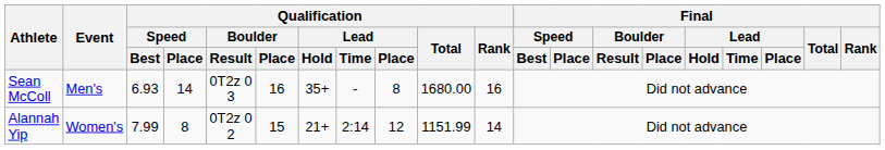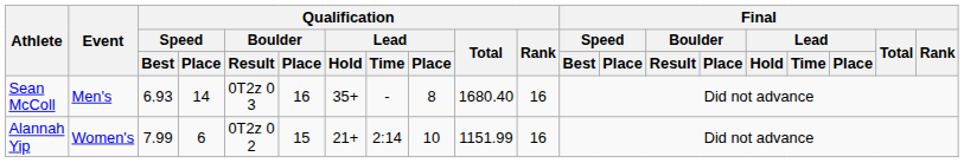Sean McColl | Qualification / Total: 1680.00 -> 1680.40
Alannah Yip | Qualification / Speed / Place: 8 -> 6
Alannah Yip | Qualification / Lead / Place: 12 -> 10
Alannah Yip | Qualification / Rank: 14 -> 16
